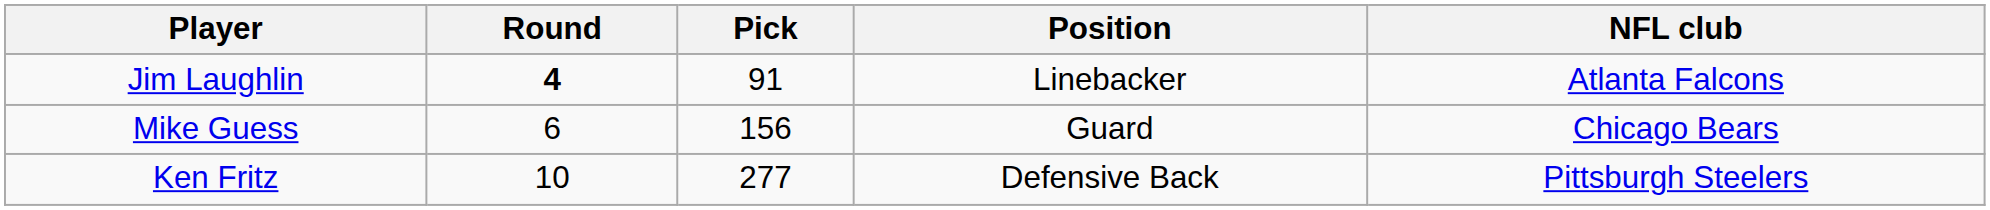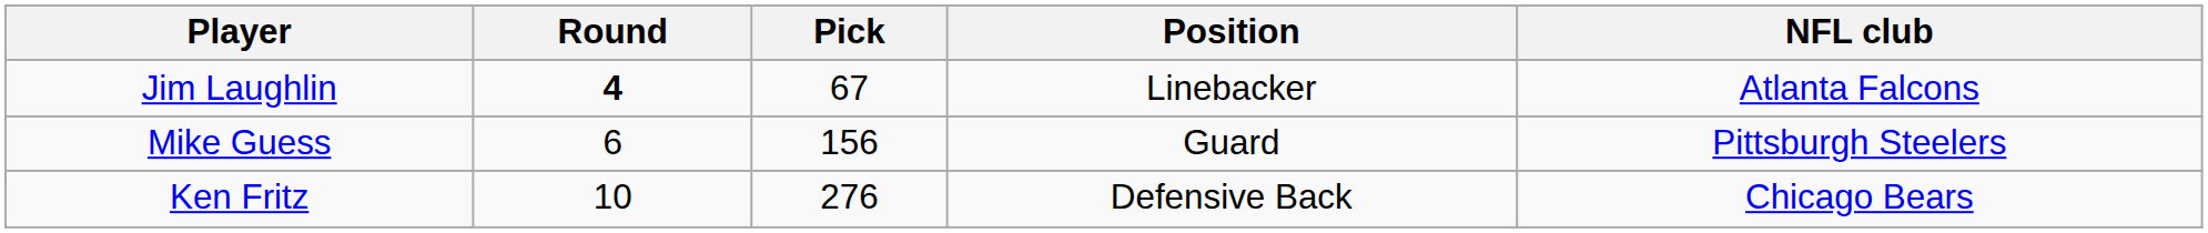Jim Laughlin | Pick: 91 -> 67
Mike Guess | NFL club: Chicago Bears -> Pittsburgh Steelers
Ken Fritz | Pick: 277 -> 276
Ken Fritz | NFL club: Pittsburgh Steelers -> Chicago Bears
